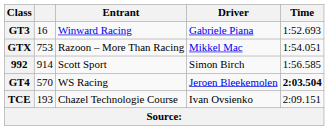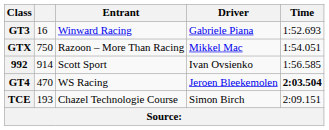GTX | column 2: 753 -> 750
992 | Driver: Simon Birch -> Ivan Ovsienko
GT4 | column 2: 570 -> 470
TCE | Driver: Ivan Ovsienko -> Simon Birch
